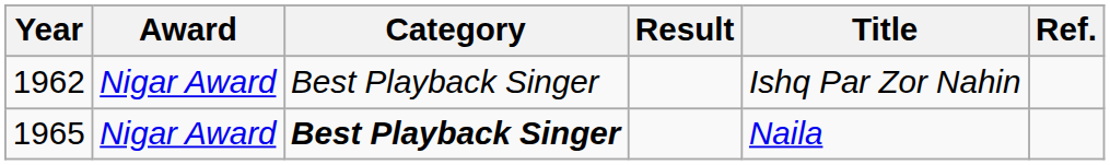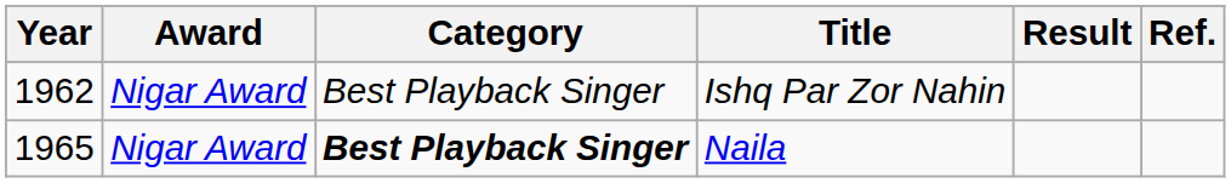columns swapped: Result <-> Title
